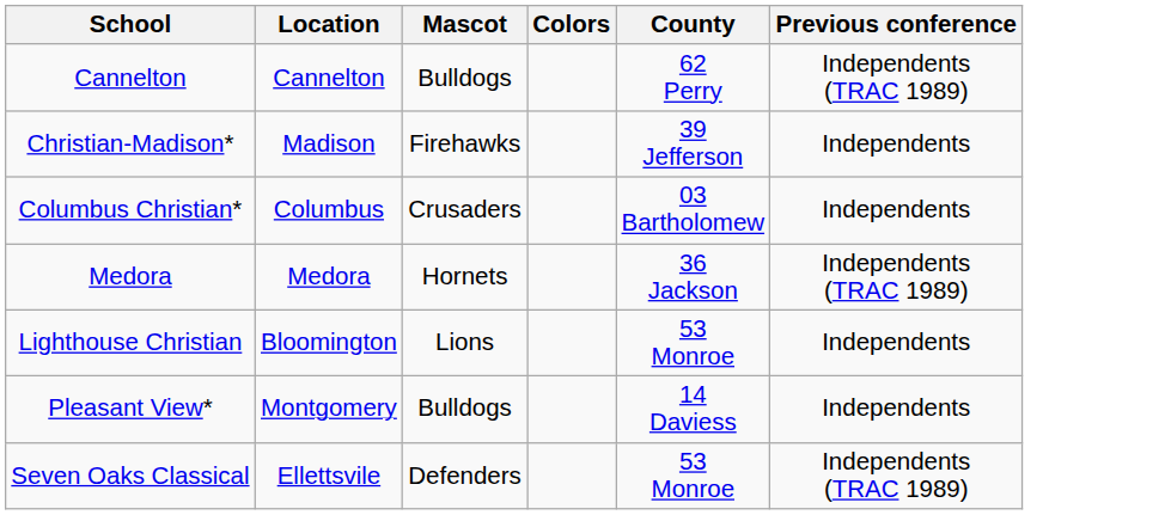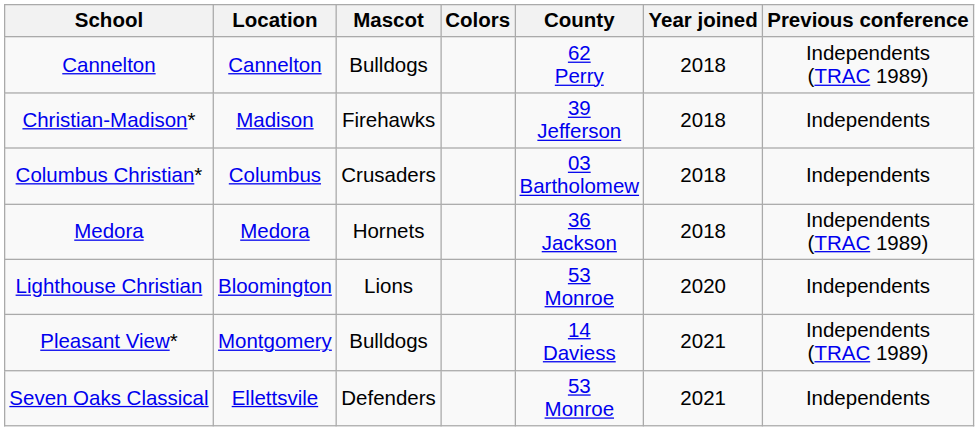+ column: Year joined | 2018 | 2018 | 2018 | 2018 | 2020 | 2021 | 2021
Pleasant View* | Previous conference: Independents -> Independents (TRAC 1989)
Seven Oaks Classical | Previous conference: Independents (TRAC 1989) -> Independents
